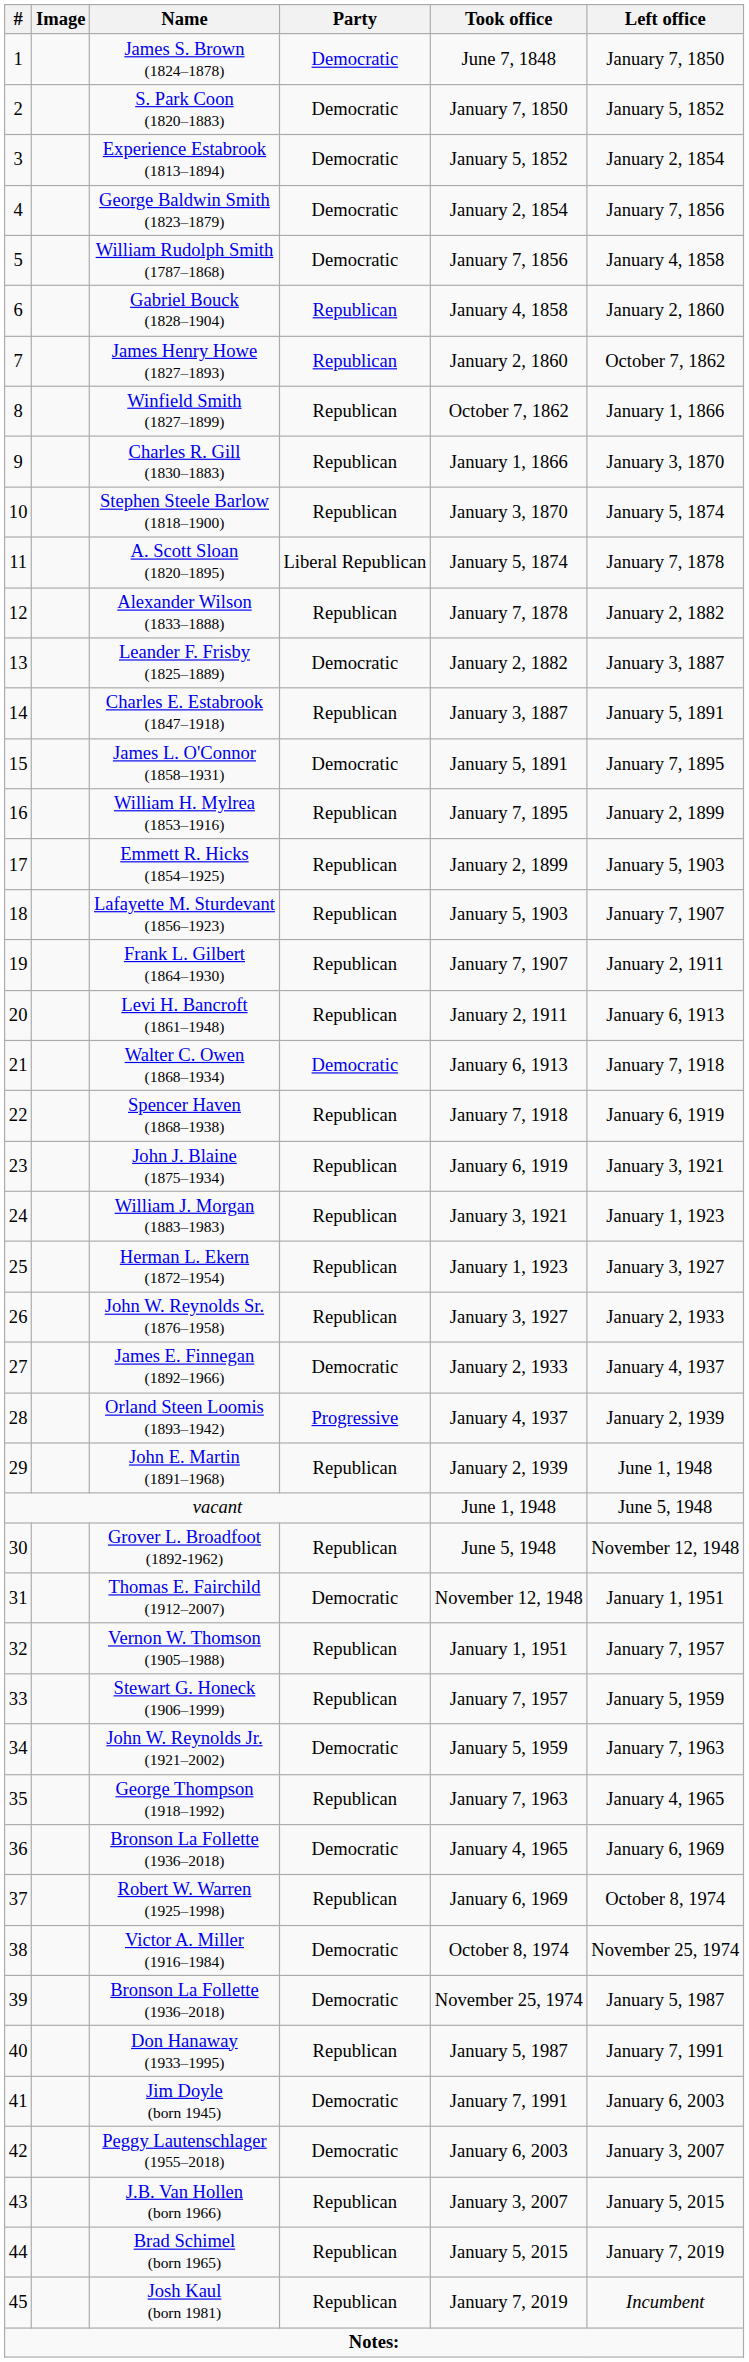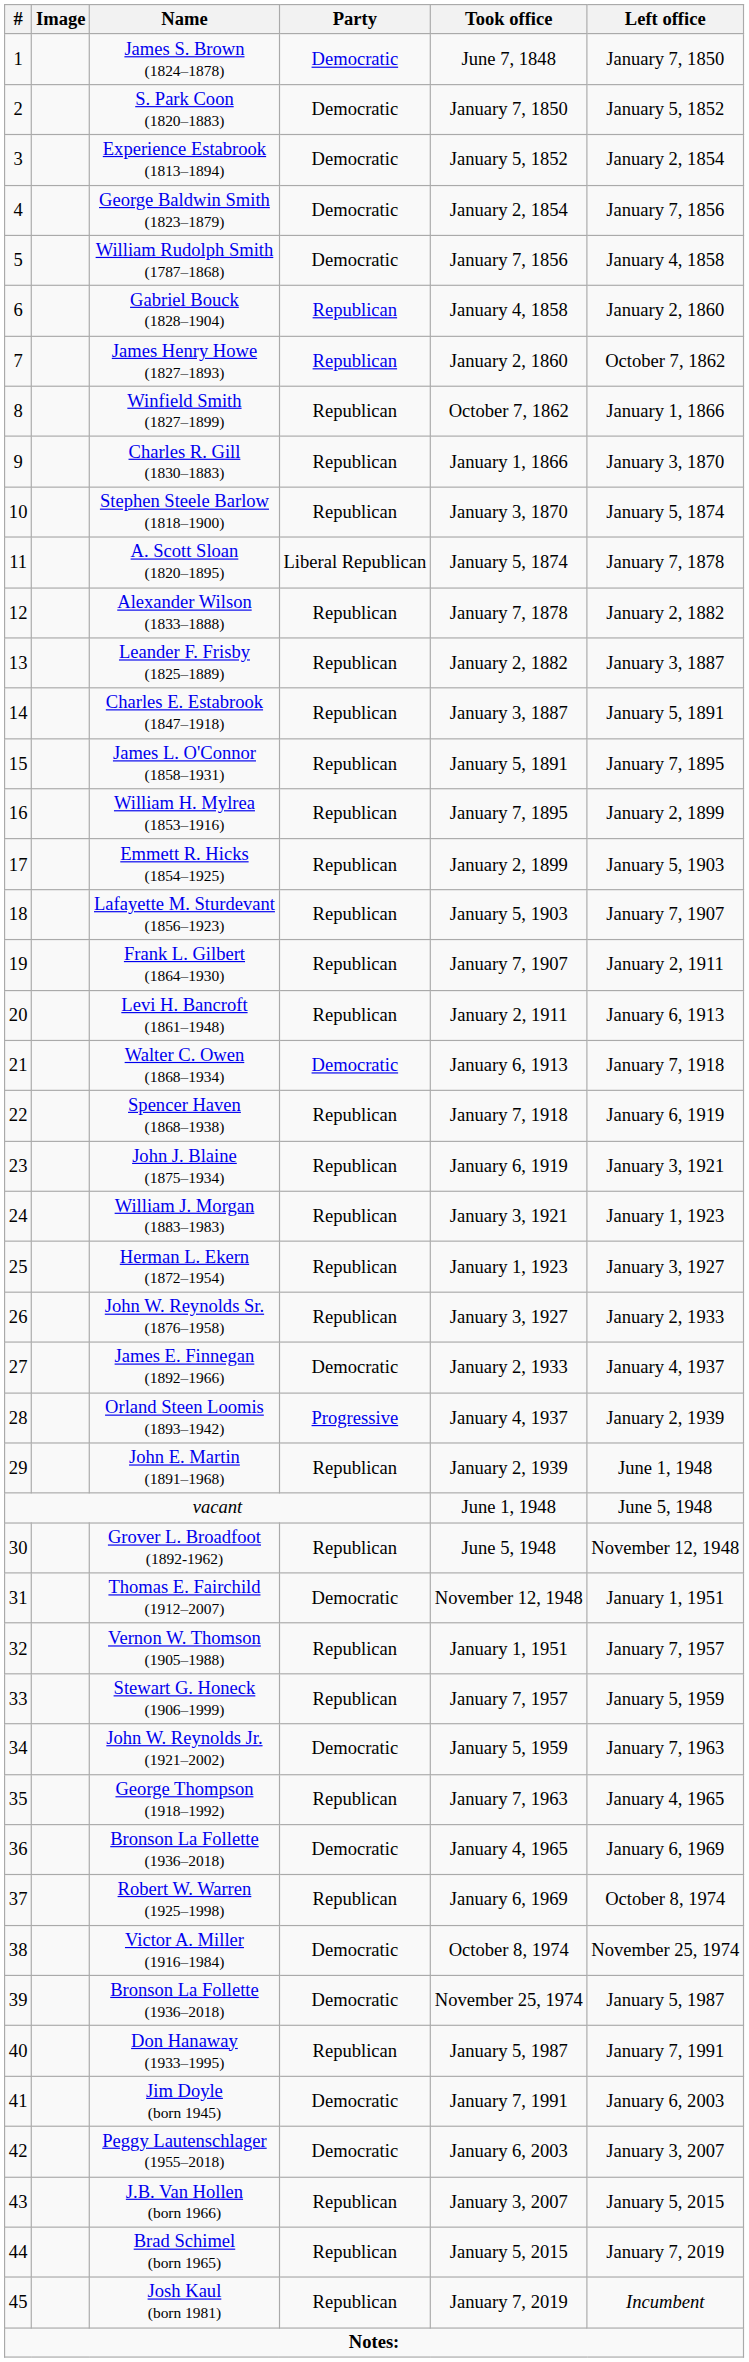Leander F. Frisby (1825–1889) | Party: Democratic -> Republican
James L. O'Connor (1858–1931) | Party: Democratic -> Republican
